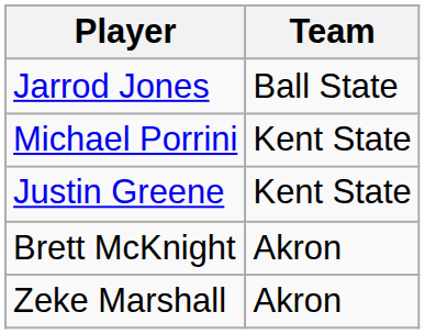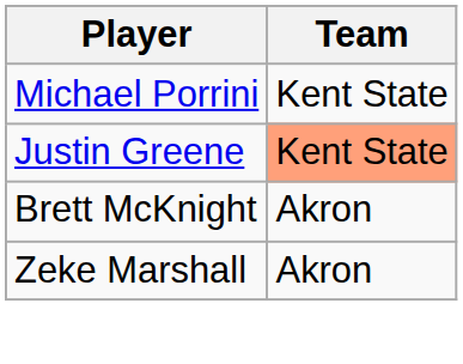- row: Jarrod Jones | Ball State
Justin Greene | Team: no background -> lightsalmon background
